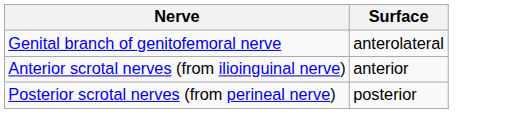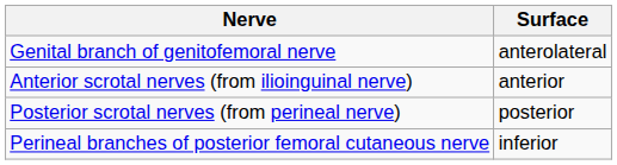+ row: Perineal branches of posterior femoral cutaneous nerve | inferior
